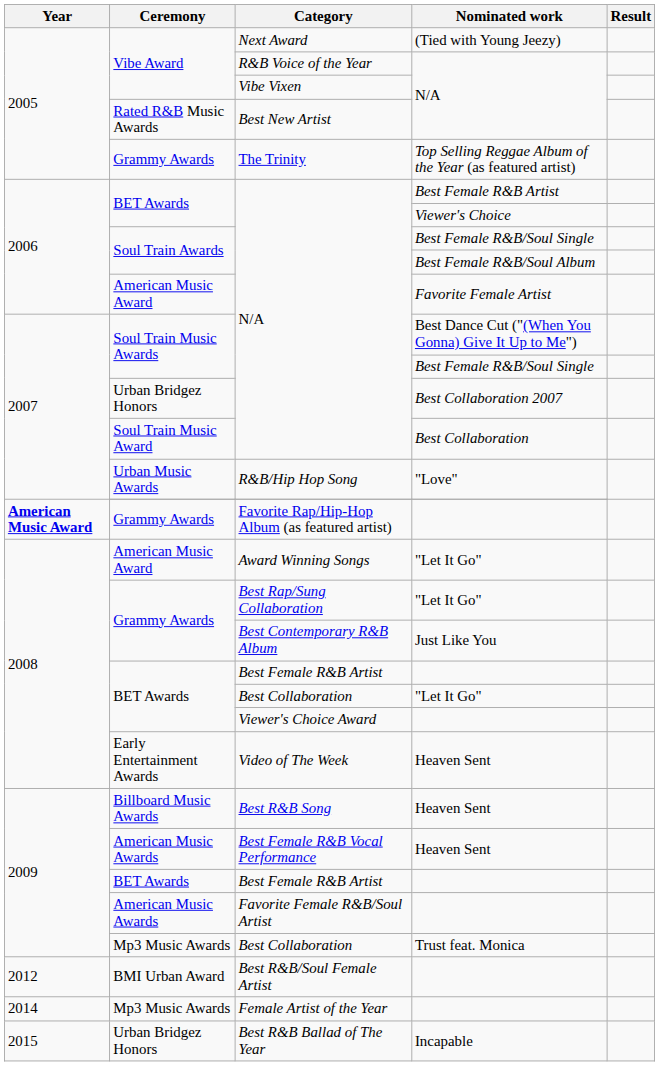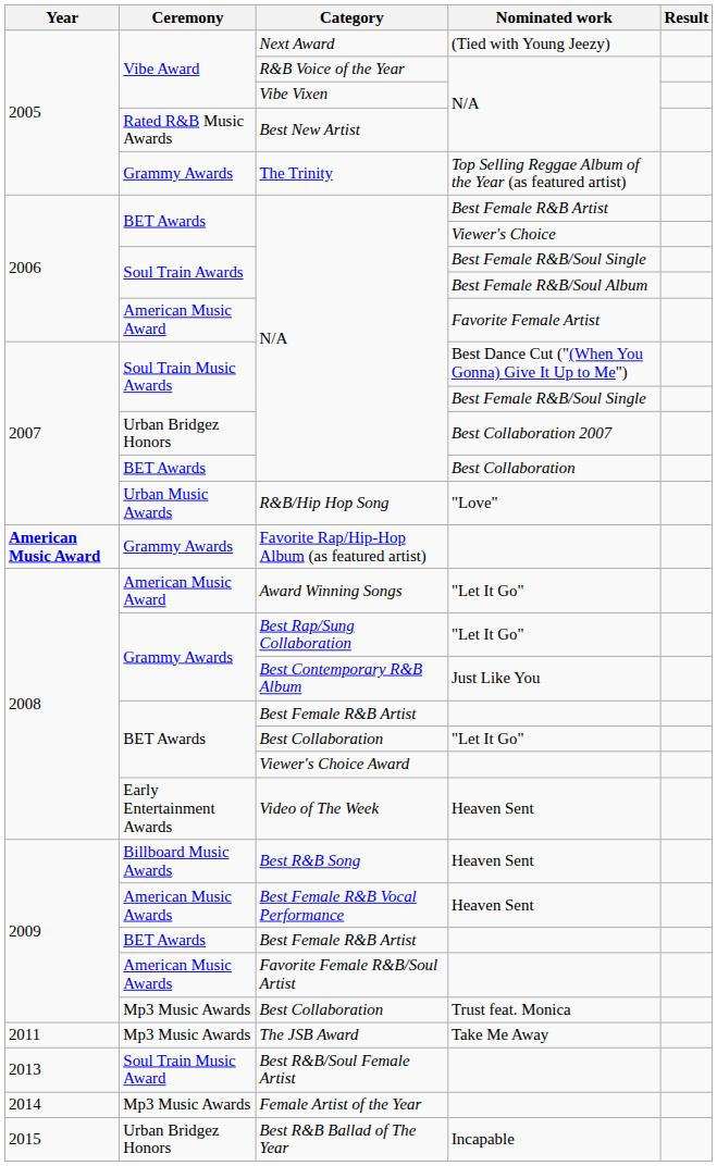N/A / Best Collaboration | Ceremony: Soul Train Music Award -> BET Awards
+ row: 2011 | Mp3 Music Awards | The JSB Award | Take Me Away
Best R&B/Soul Female Artist | Year: 2012 -> 2013
Best R&B/Soul Female Artist | Ceremony: BMI Urban Award -> Soul Train Music Award
